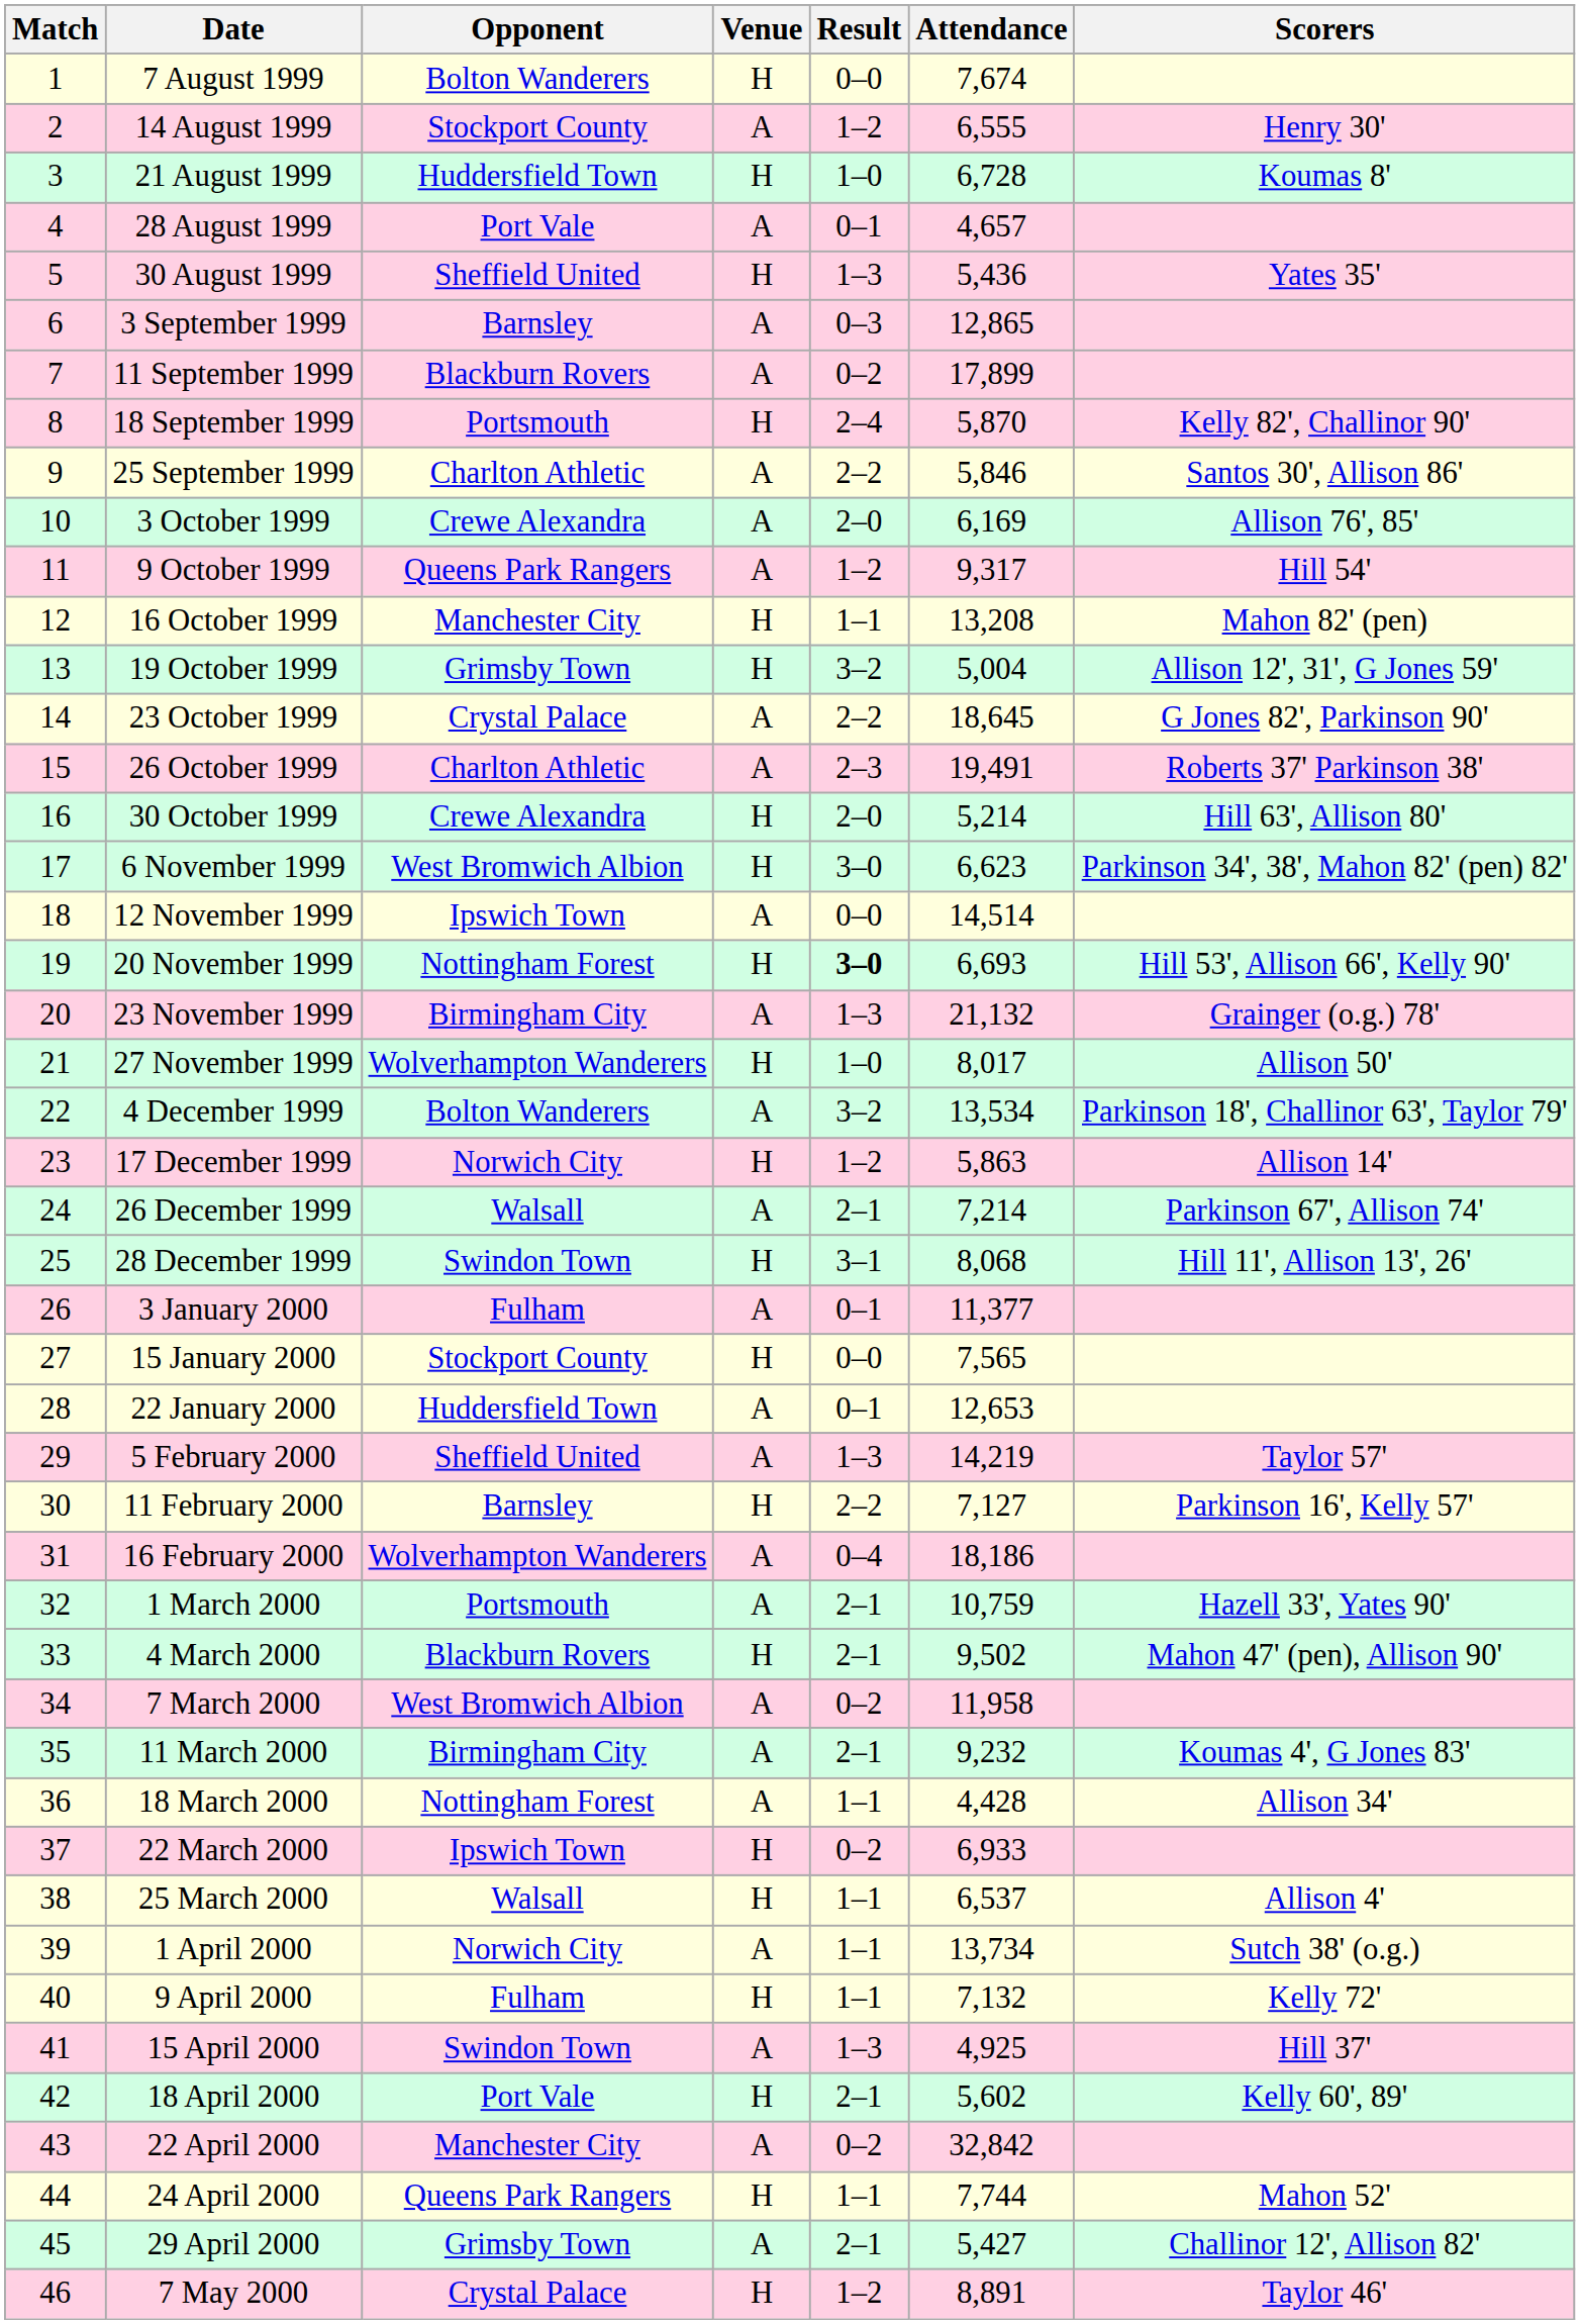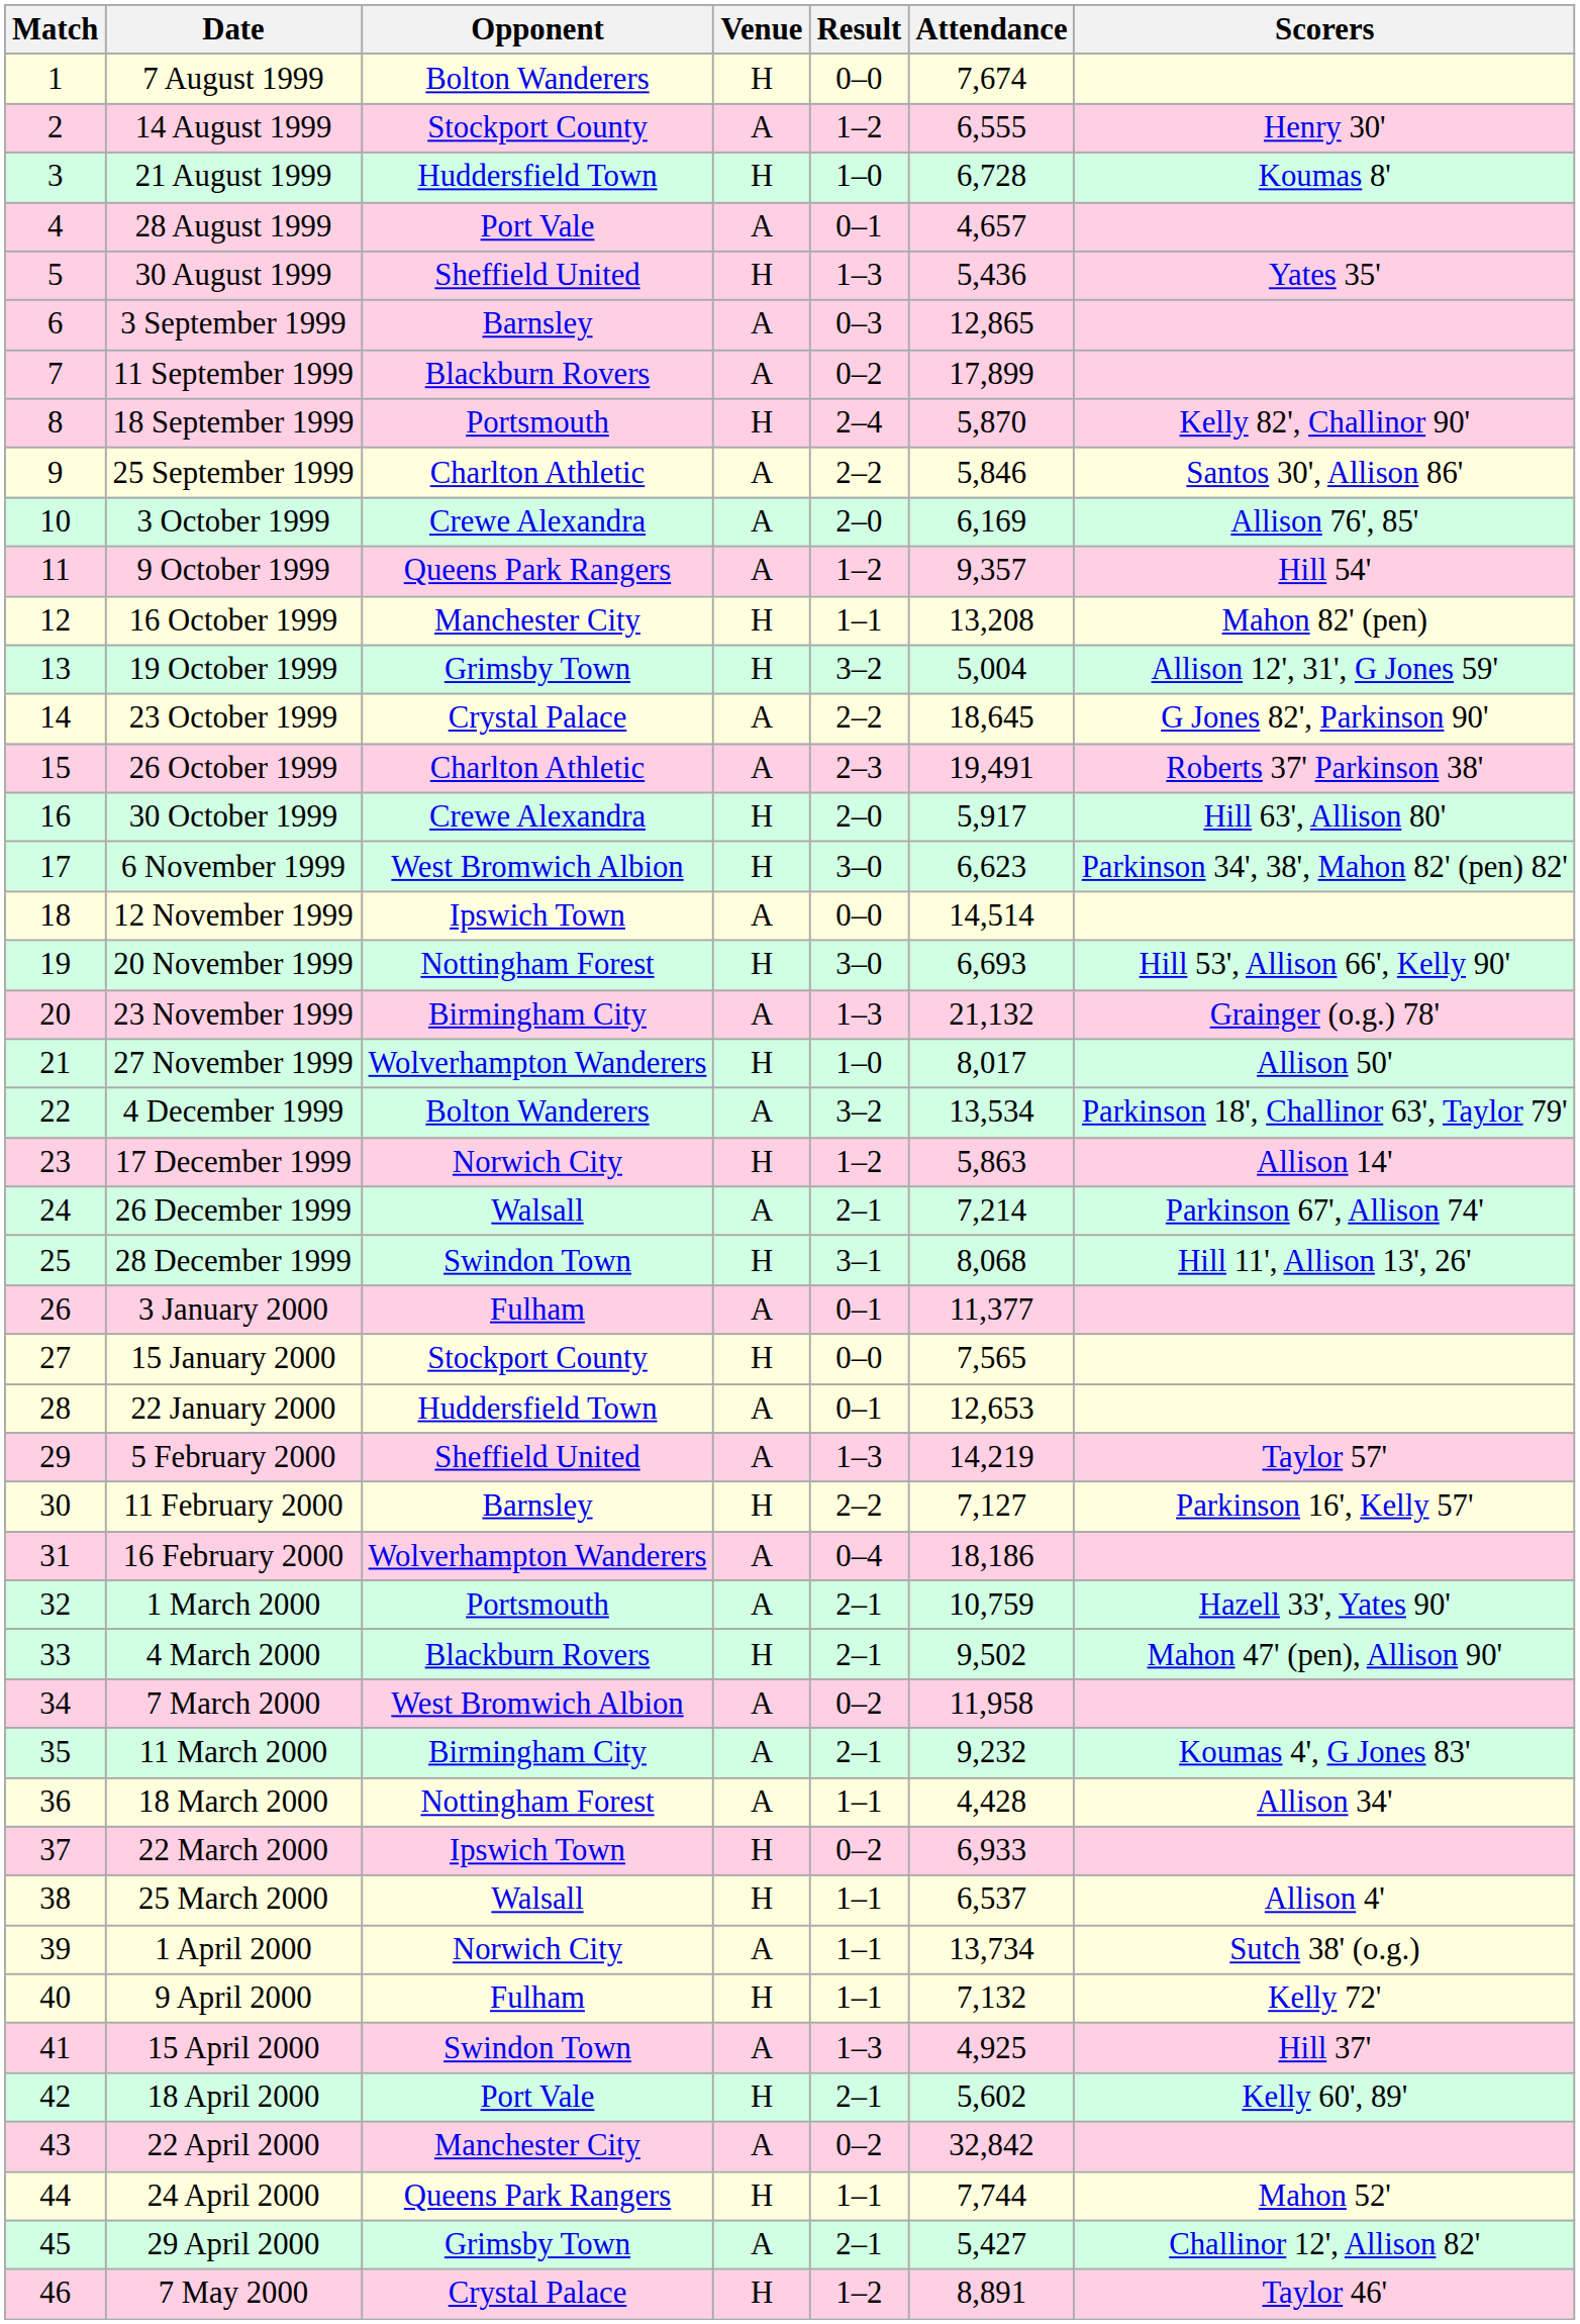9 October 1999 | Attendance: 9,317 -> 9,357
30 October 1999 | Attendance: 5,214 -> 5,917
20 November 1999 | Result: bold -> normal
